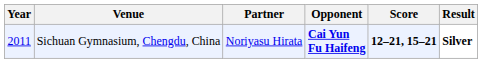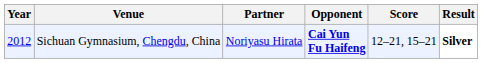Sichuan Gymnasium, Chengdu, China | Year: 2011 -> 2012
Sichuan Gymnasium, Chengdu, China | Score: bold -> normal
